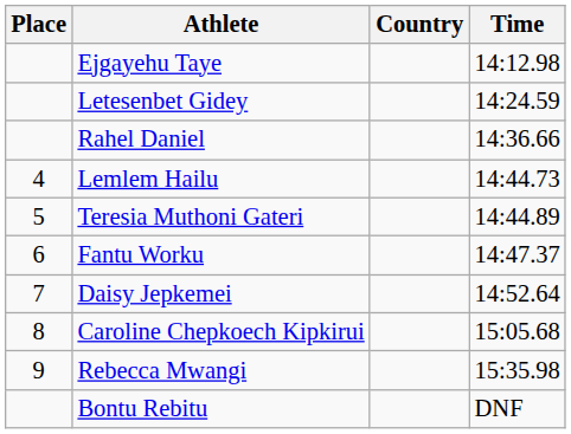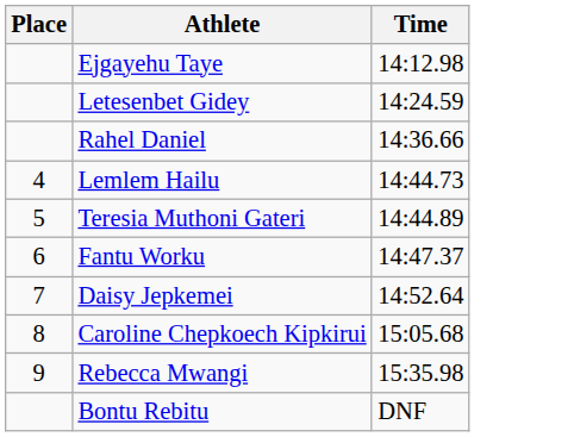- column: Country
